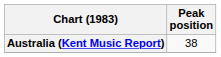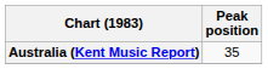Australia (Kent Music Report) | Peak position: 38 -> 35
